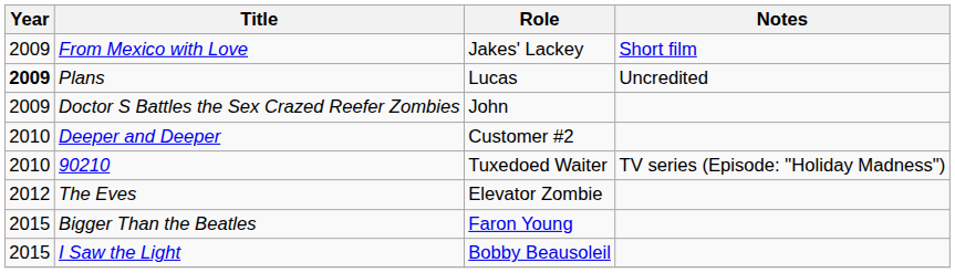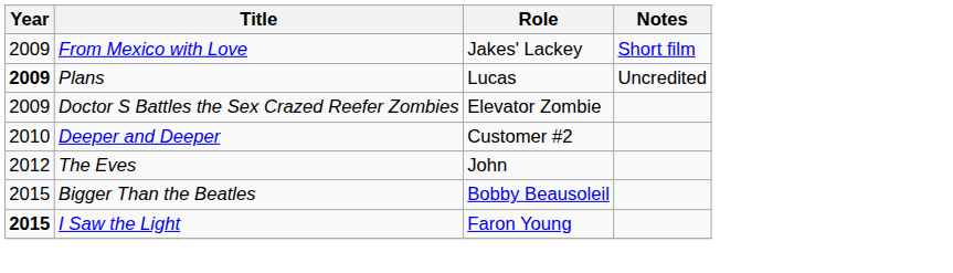Doctor S Battles the Sex Crazed Reefer Zombies | Role: John -> Elevator Zombie
- row: 2010 | 90210 | Tuxedoed Waiter | TV series (Episode: "Holiday Madness")
The Eves | Role: Elevator Zombie -> John
Bigger Than the Beatles | Role: Faron Young -> Bobby Beausoleil
I Saw the Light | Year: normal -> bold
I Saw the Light | Role: Bobby Beausoleil -> Faron Young
